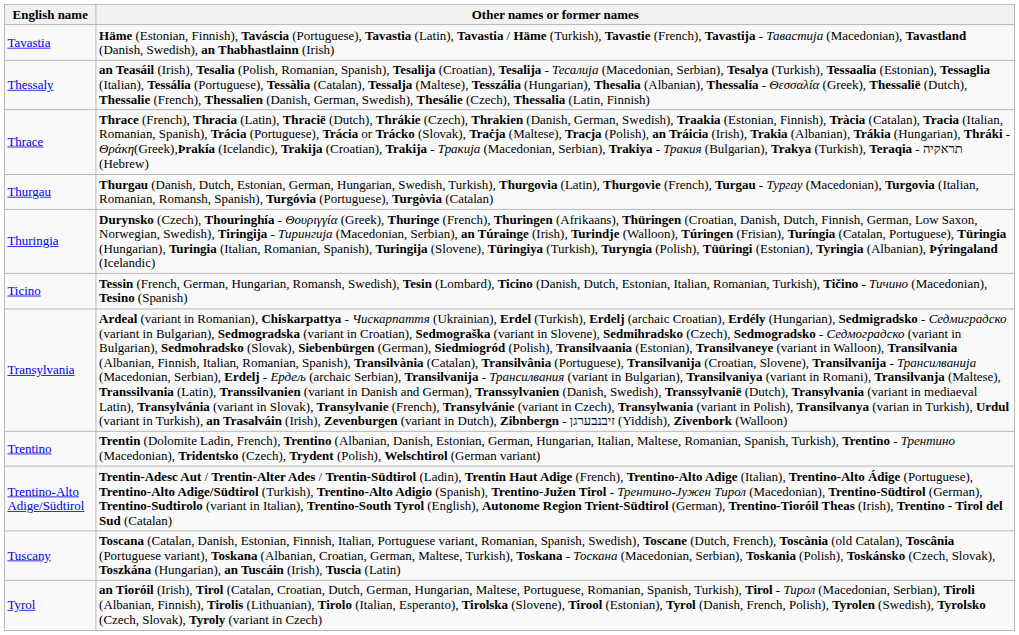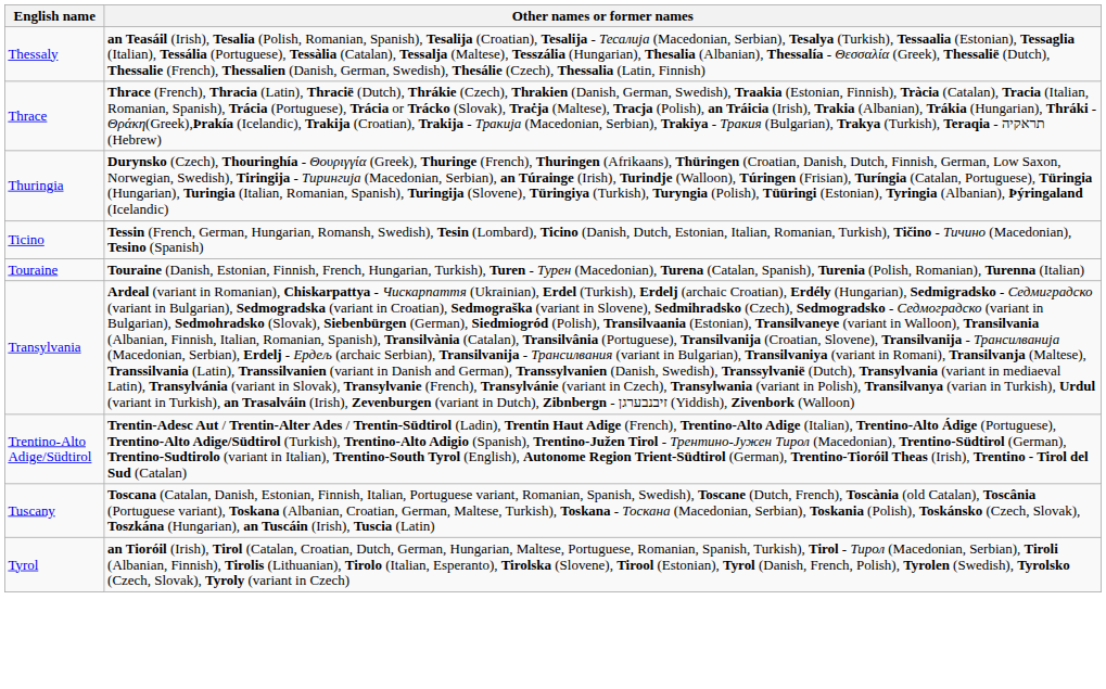- row: Tavastia | Häme (Estonian, Finnish), Taváscia (Portuguese), Tavastia (Latin), Tavastia / Häme (Turkish), Tavastie (French), Tavastiја - Тавастија (Macedonian), Tavastland (Danish, Swedish), an Thabhastlainn (Irish)
- row: Thurgau | Thurgau (Danish, Dutch, Estonian, German, Hungarian, Swedish, Turkish), Thurgovia (Latin), Thurgovie (French), Turgau - Тургау (Macedonian), Turgovia (Italian, Romanian, Romansh, Spanish), Turgóvia (Portuguese), Turgòvia (Catalan)
+ row: Touraine | Touraine (Danish, Estonian, Finnish, French, Hungarian, Turkish), Turen - Турен (Macedonian), Turena (Catalan, Spanish), Turenia (Polish, Romanian), Turenna (Italian)
- row: Trentino | Trentin (Dolomite Ladin, French), Trentino (Albanian, Danish, Estonian, German, Hungarian, Italian, Maltese, Romanian, Spanish, Turkish), Trentino - Трентино (Macedonian), Tridentsko (Czech), Trydent (Polish), Welschtirol (German variant)
